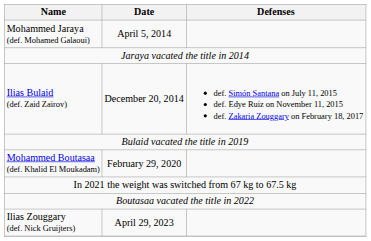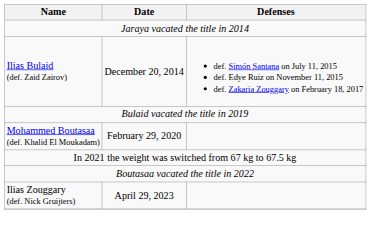- row: Mohammed Jaraya (def. Mohamed Galaoui) | April 5, 2014
